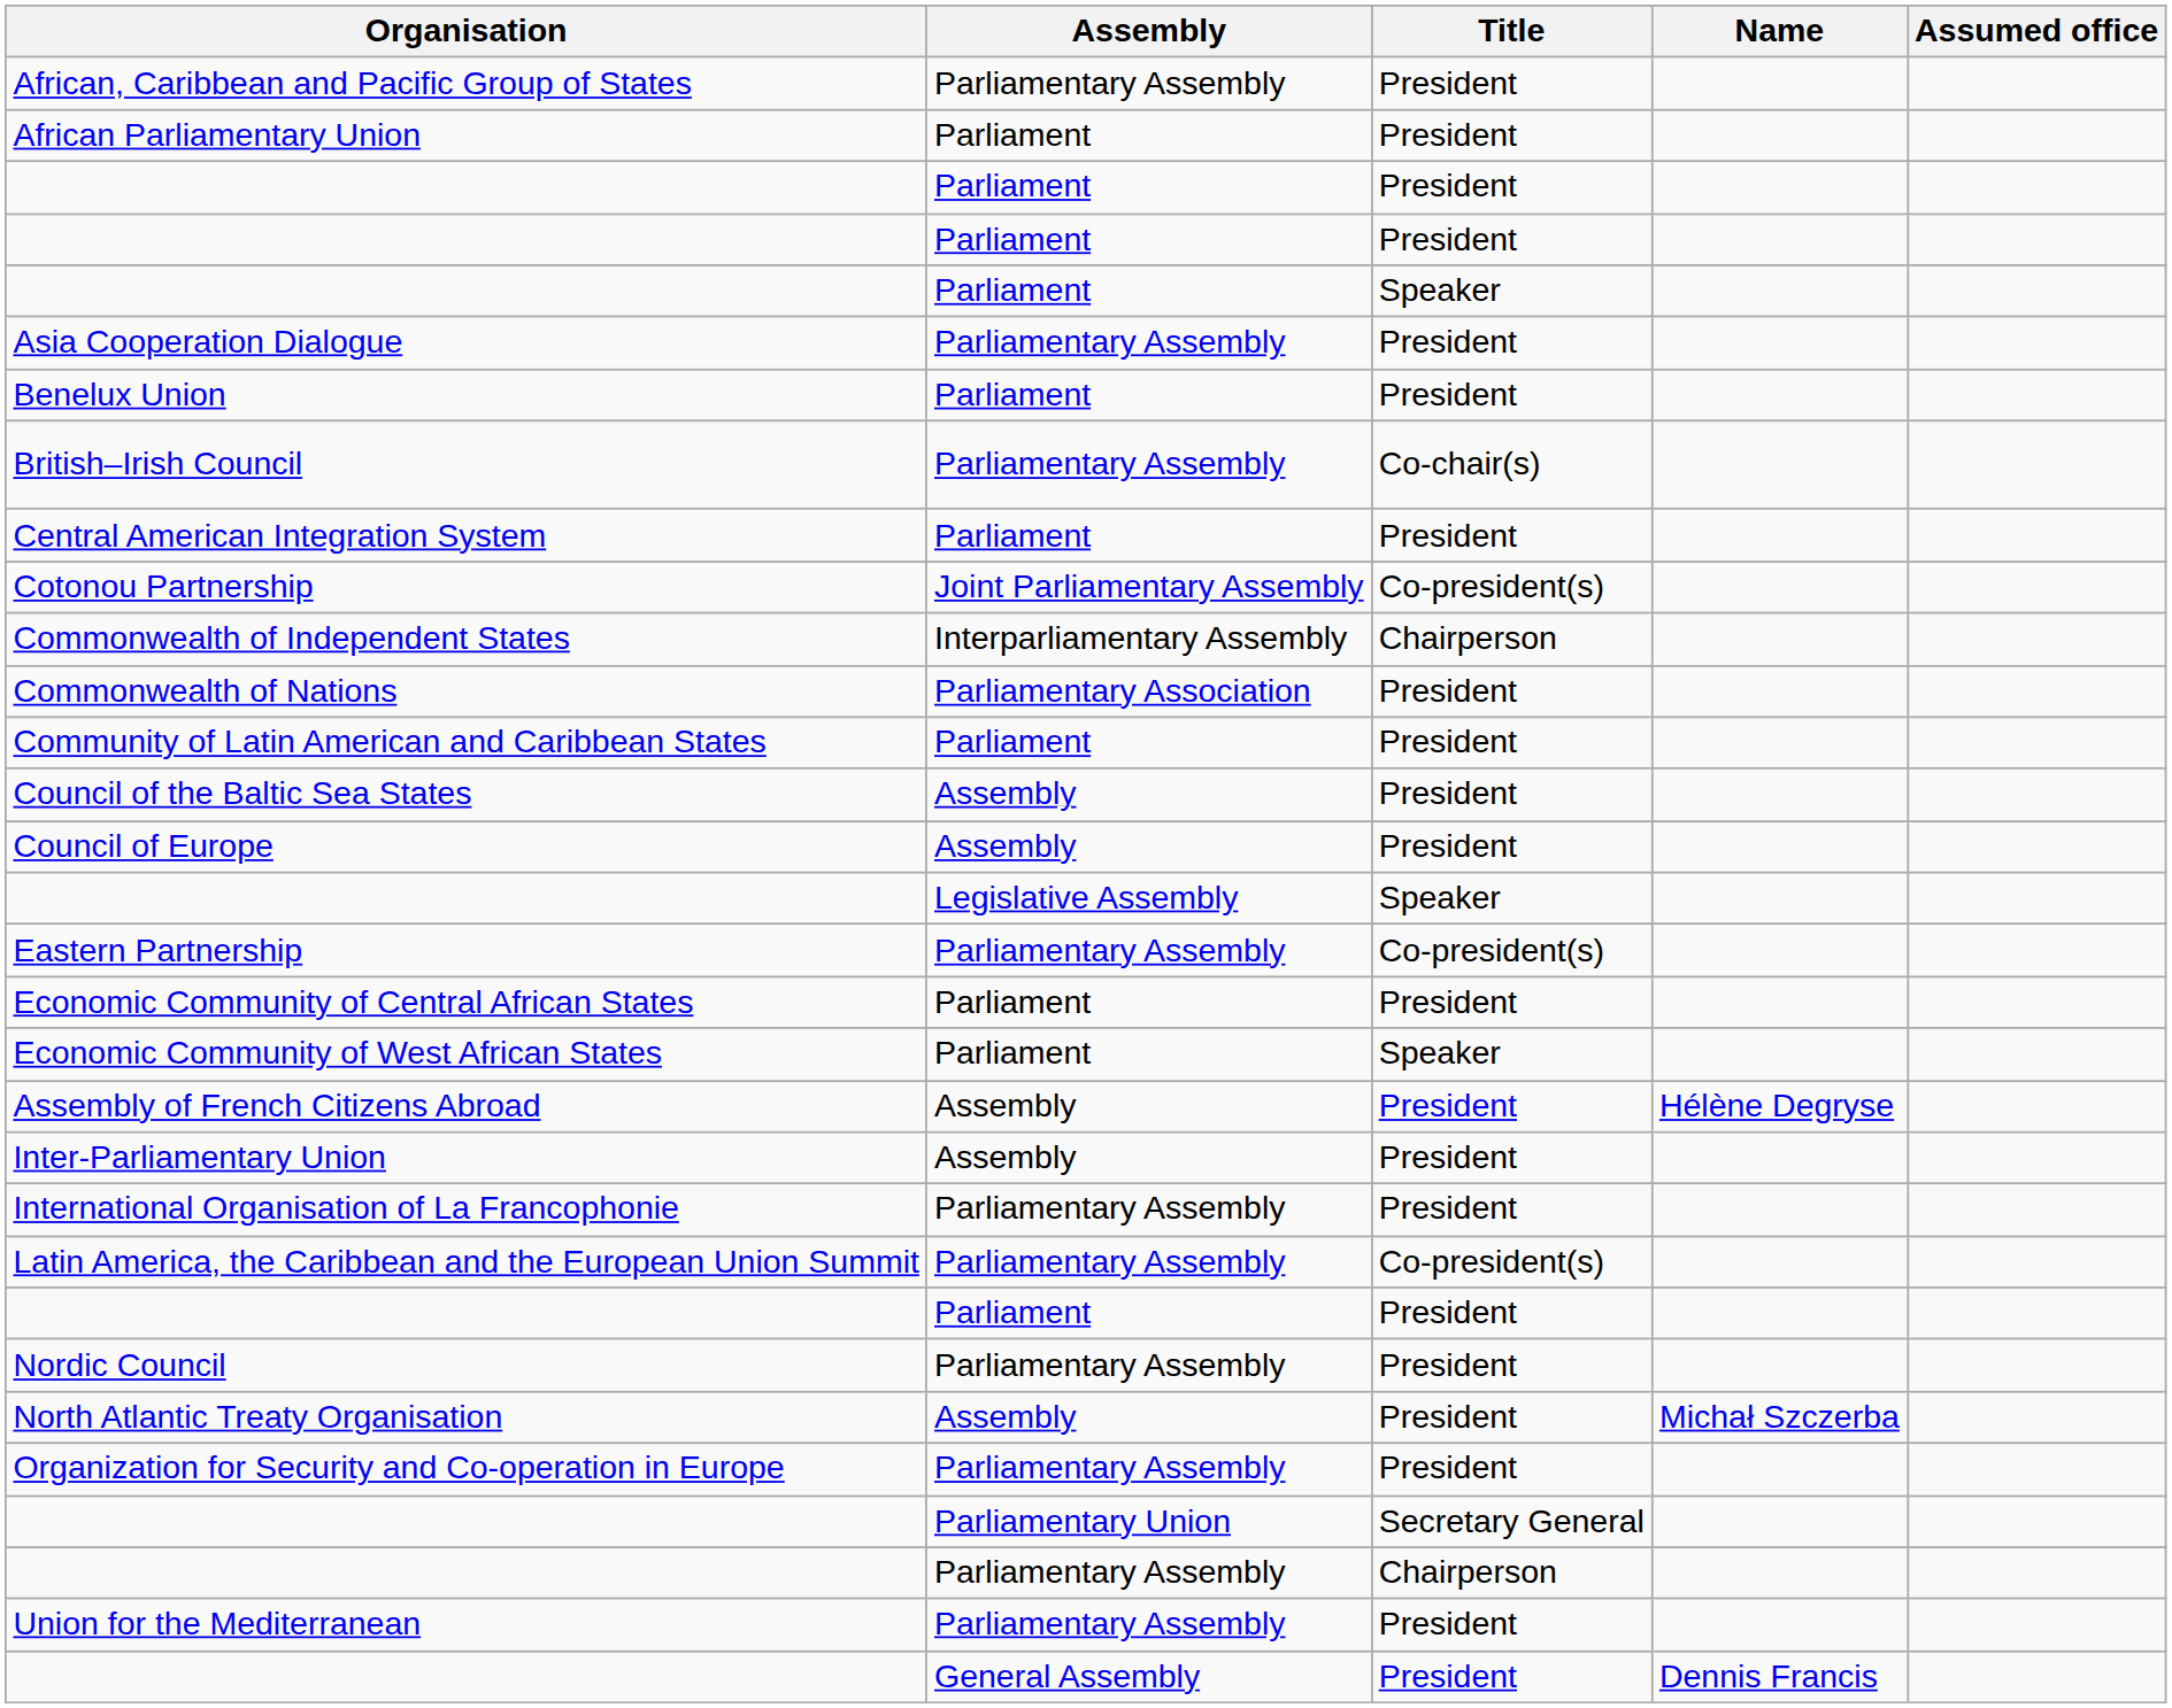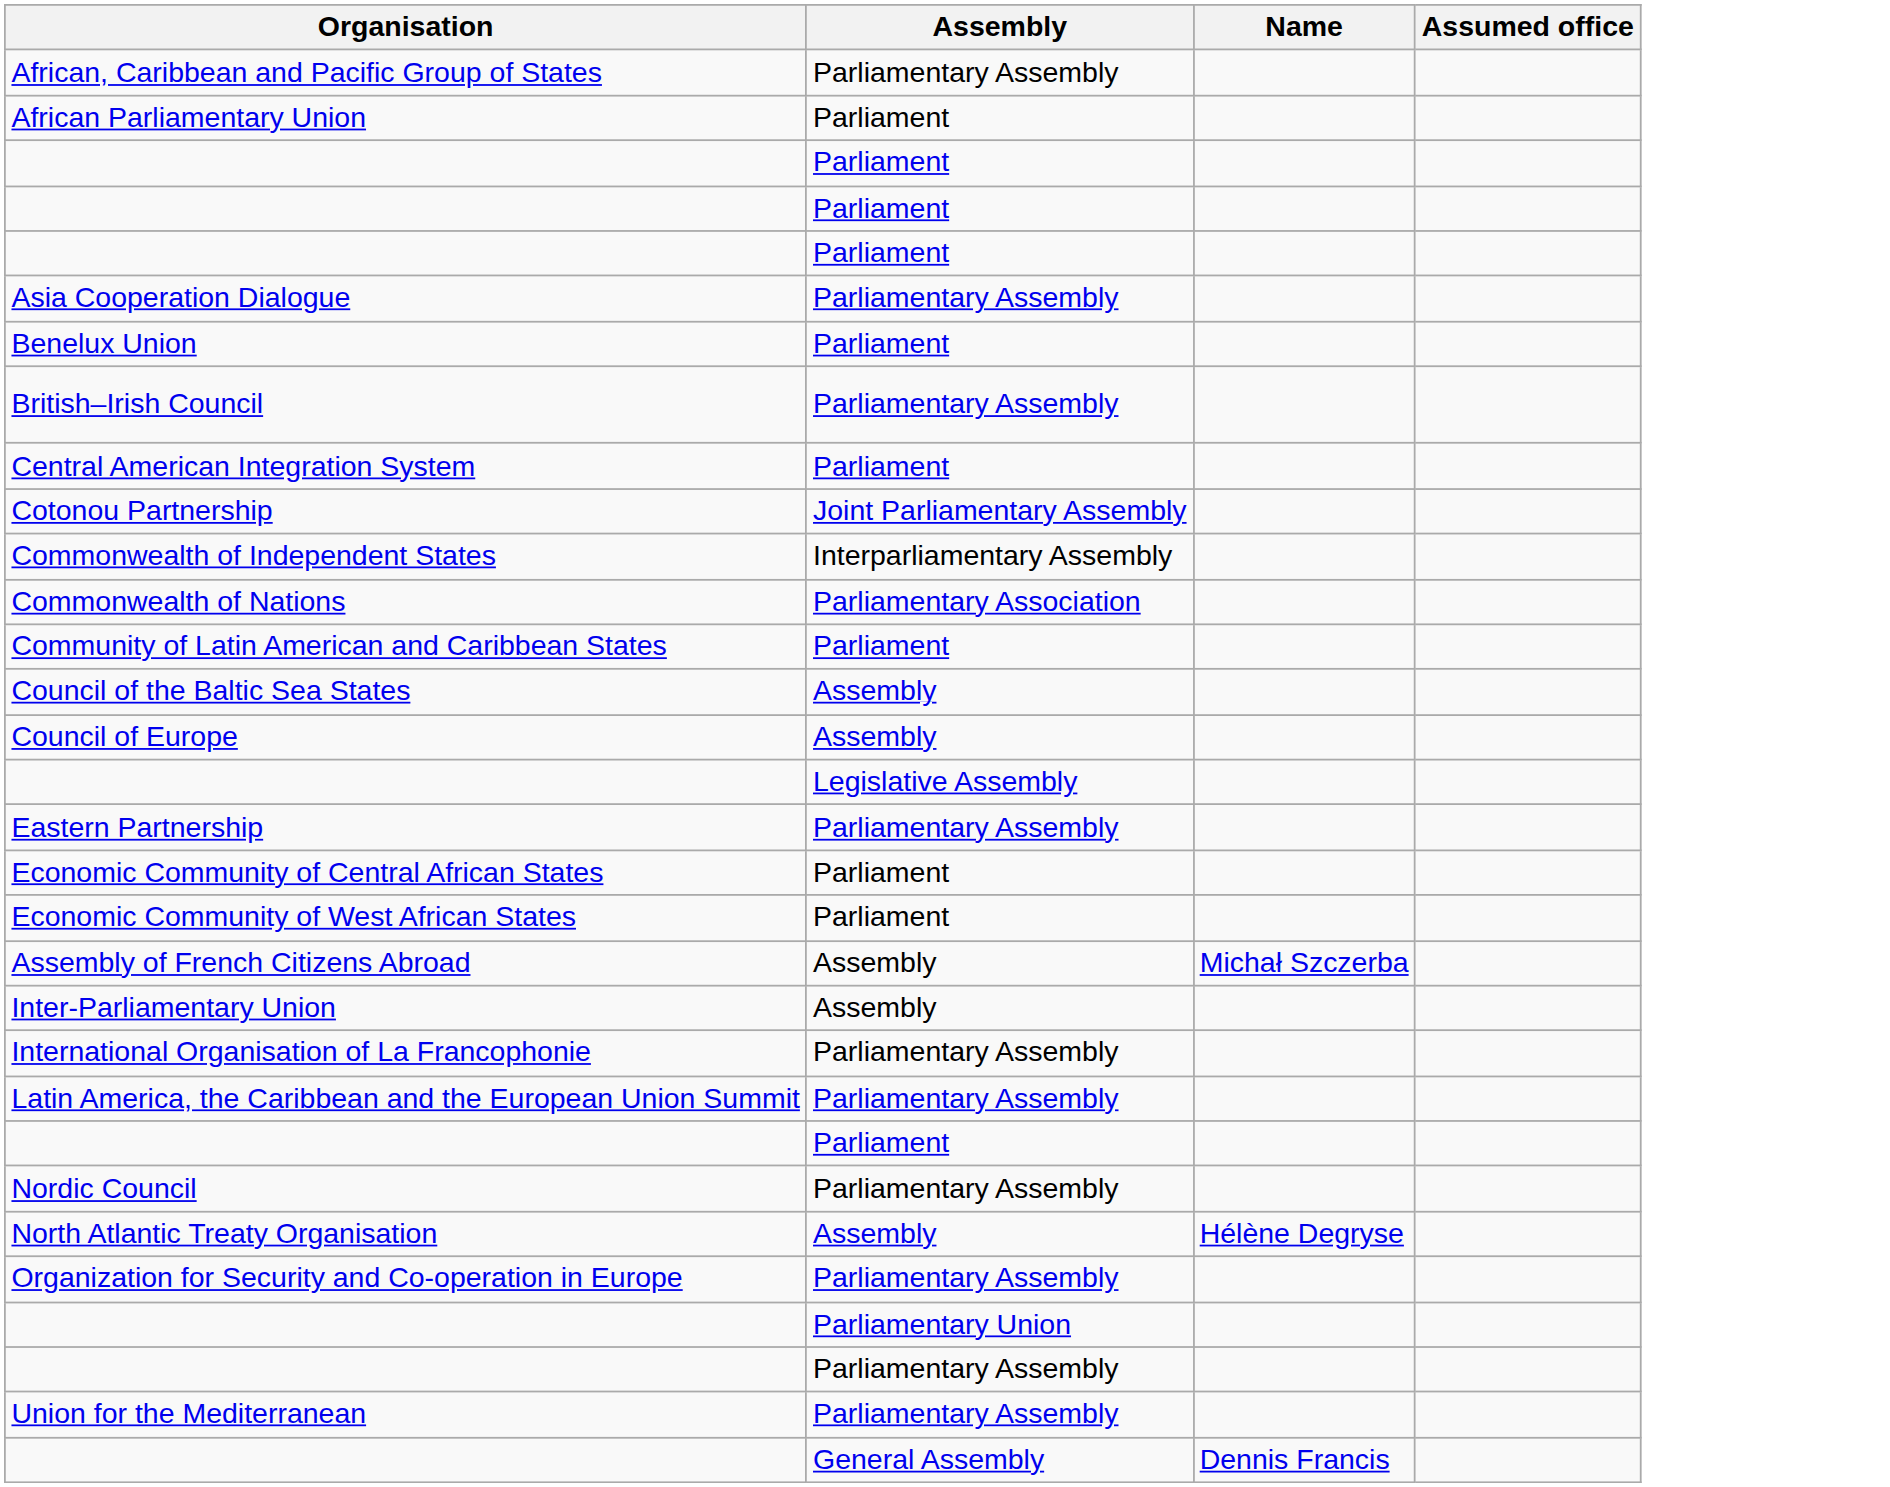- column: Title | President | President | President | President | Speaker | President | President | Co-chair(s) | President | Co-president(s) | Chairperson | President | President | President | President | Speaker | Co-president(s) | President | Speaker | President | President | President | Co-president(s) | President | President | President | President | Secretary General | Chairperson | President | President
Assembly of French Citizens Abroad | Name: Hélène Degryse -> Michał Szczerba
North Atlantic Treaty Organisation | Name: Michał Szczerba -> Hélène Degryse
